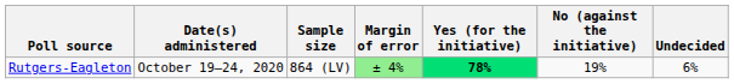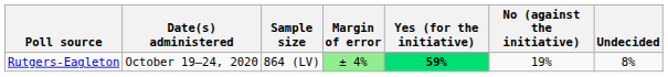Rutgers-Eagleton | Yes (for the initiative): 78% -> 59%
Rutgers-Eagleton | Undecided: 6% -> 8%
